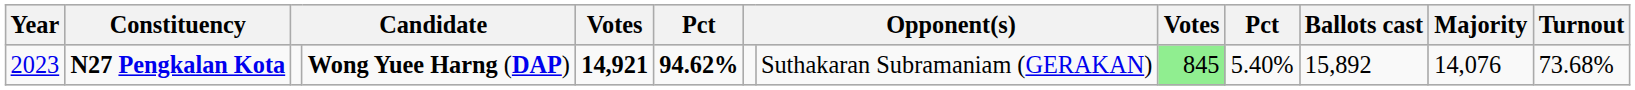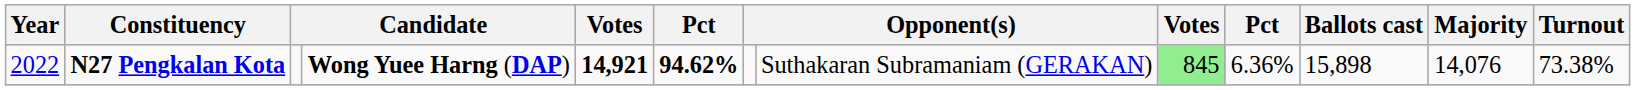N27 Pengkalan Kota | Year: 2023 -> 2022
N27 Pengkalan Kota | column 10: 5.40% -> 6.36%
N27 Pengkalan Kota | Ballots cast: 15,892 -> 15,898
N27 Pengkalan Kota | Turnout: 73.68% -> 73.38%
